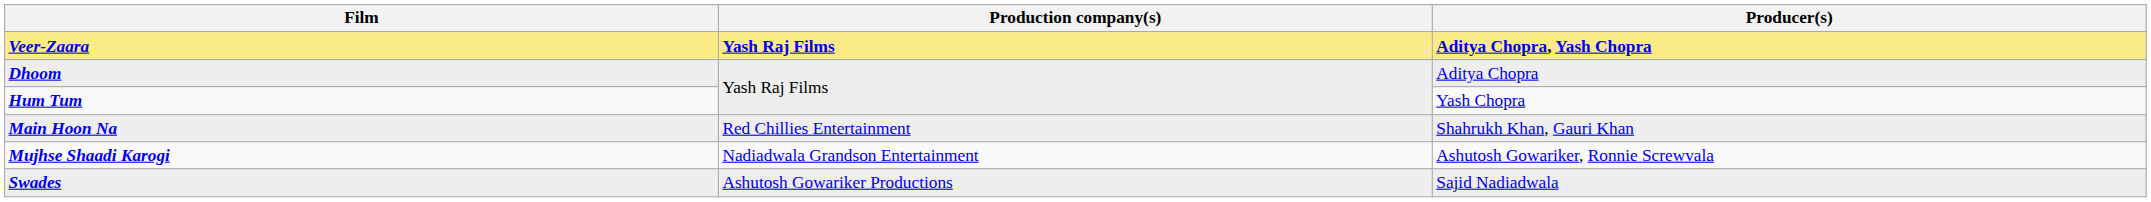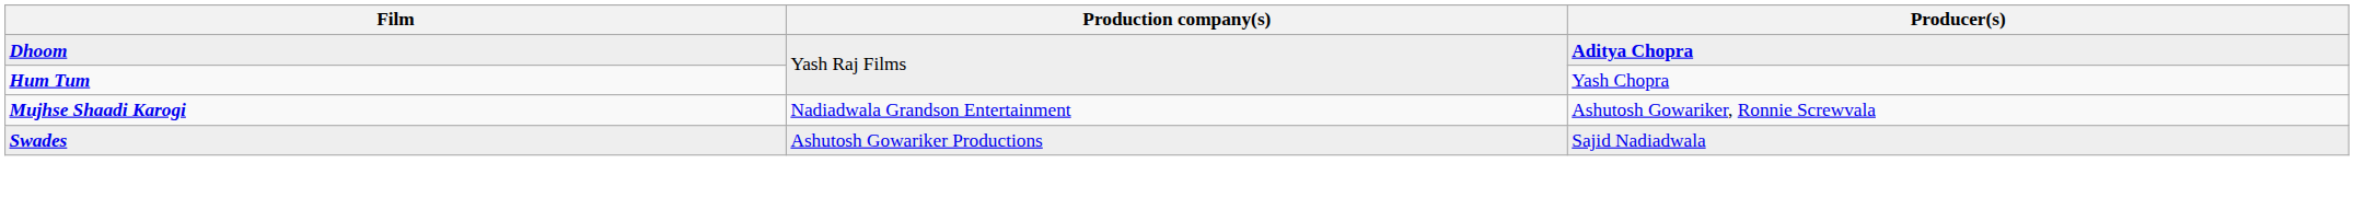- row: Veer-Zaara | Yash Raj Films | Aditya Chopra, Yash Chopra
Dhoom | Producer(s): normal -> bold
- row: Main Hoon Na | Red Chillies Entertainment | Shahrukh Khan, Gauri Khan
